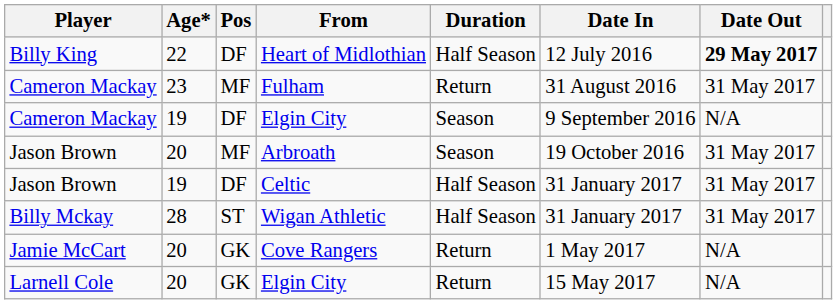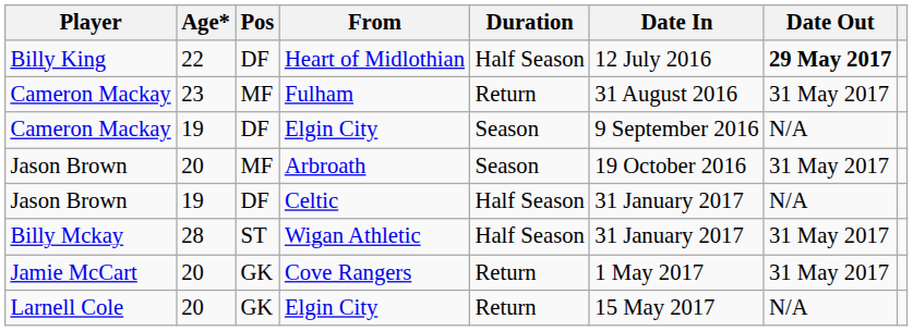Celtic | Date Out: 31 May 2017 -> N/A
Cove Rangers | Date Out: N/A -> 31 May 2017
